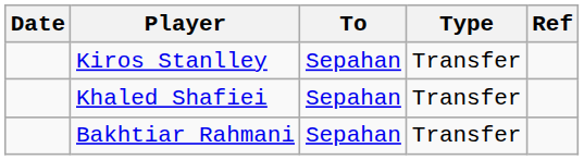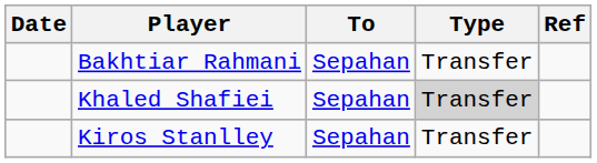rows swapped: Kiros Stanlley <-> Bakhtiar Rahmani
Khaled Shafiei | Type: no background -> lightgrey background
